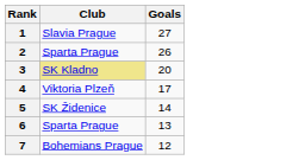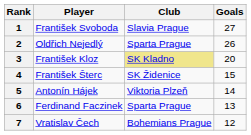+ column: Player | František Svoboda | Oldřich Nejedlý | František Kloz | František Šterc | Antonín Hájek | Ferdinand Faczinek | Vratislav Čech
4 | Club: Viktoria Plzeň -> SK Židenice
4 | Goals: 17 -> 15
5 | Club: SK Židenice -> Viktoria Plzeň
